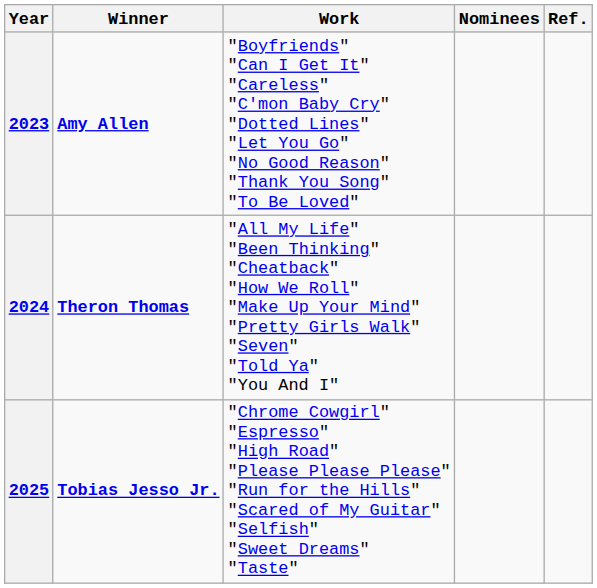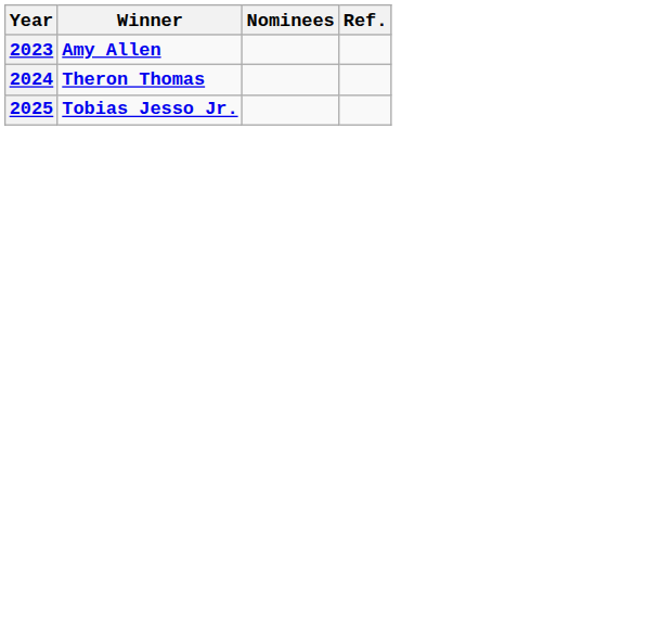- column: Work | "Boyfriends" "Can I Get It" "Careless" "C'mon Baby Cry" "Dotted Lines" "Let You Go" "No Good Reason" "Thank You Song" "To Be Loved" | "All My Life" "Been Thinking" "Cheatback" "How We Roll" "Make Up Your Mind" "Pretty Girls Walk" "Seven" "Told Ya" "You And I" | "Chrome Cowgirl" "Espresso" "High Road" "Please Please Please" "Run for the Hills" "Scared of My Guitar" "Selfish" "Sweet Dreams" "Taste"
